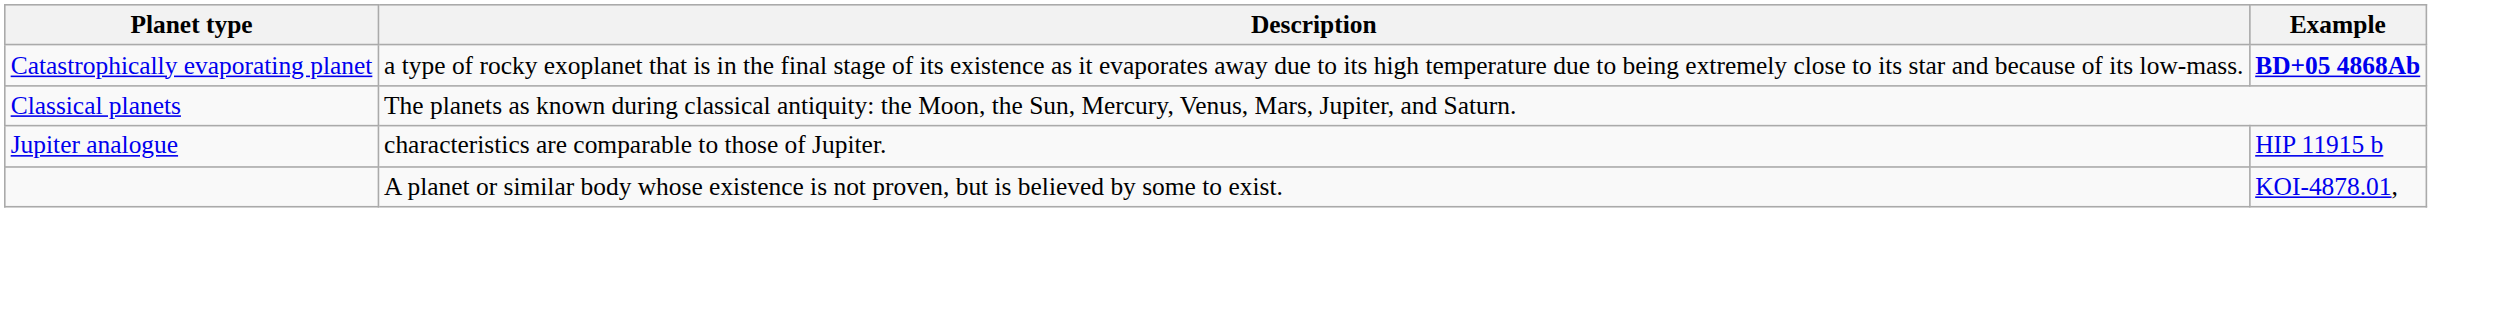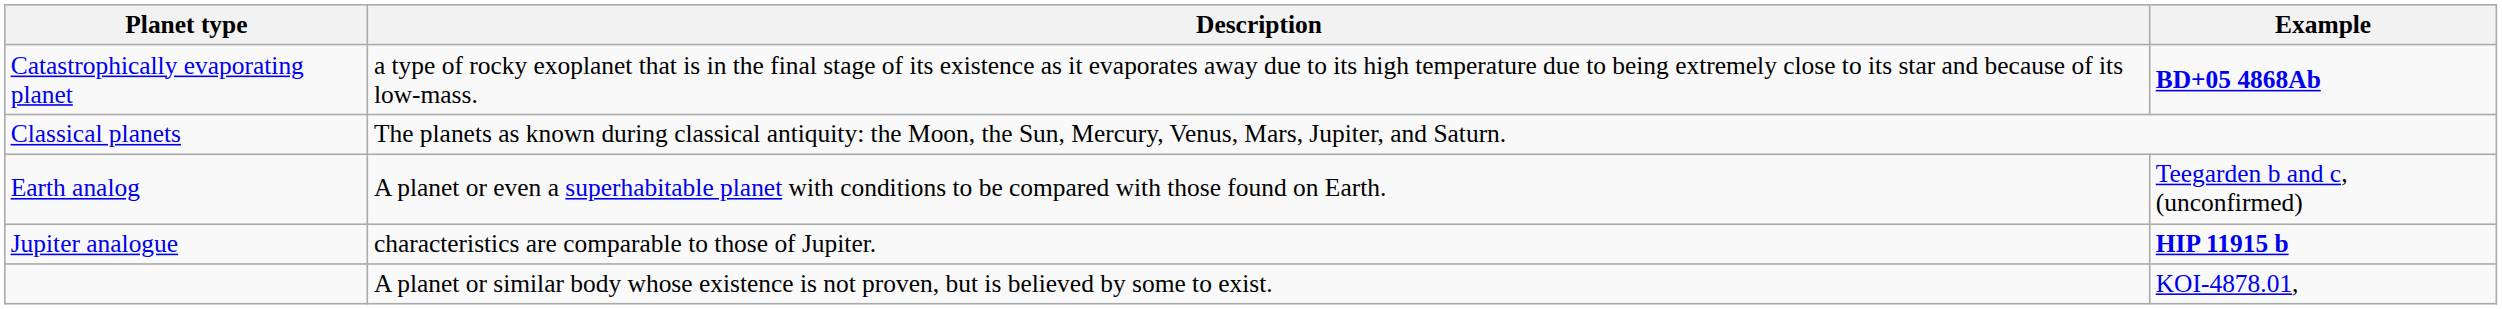+ row: Earth analog | A planet or even a superhabitable planet with conditions to be compared with those found on Earth. | Teegarden b and c, (unconfirmed)
Jupiter analogue | Example: normal -> bold
